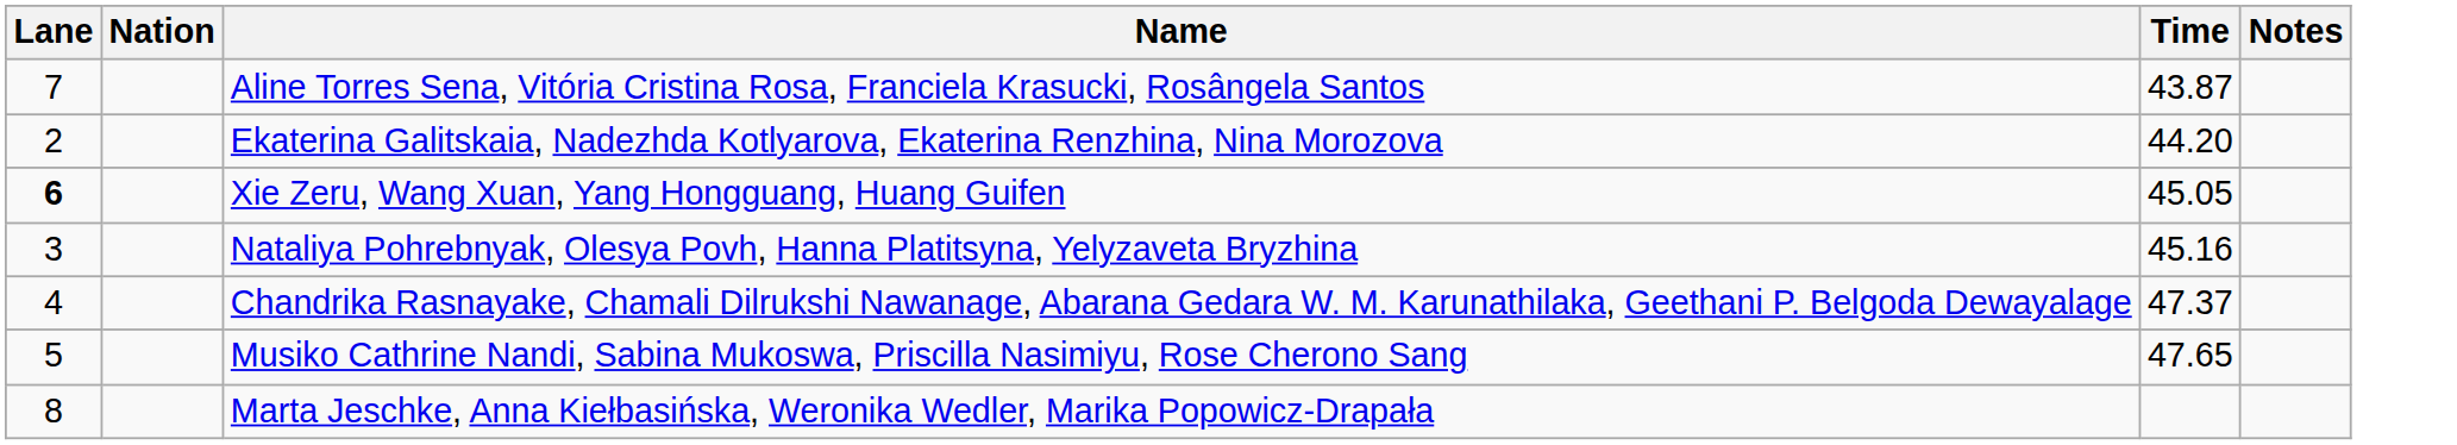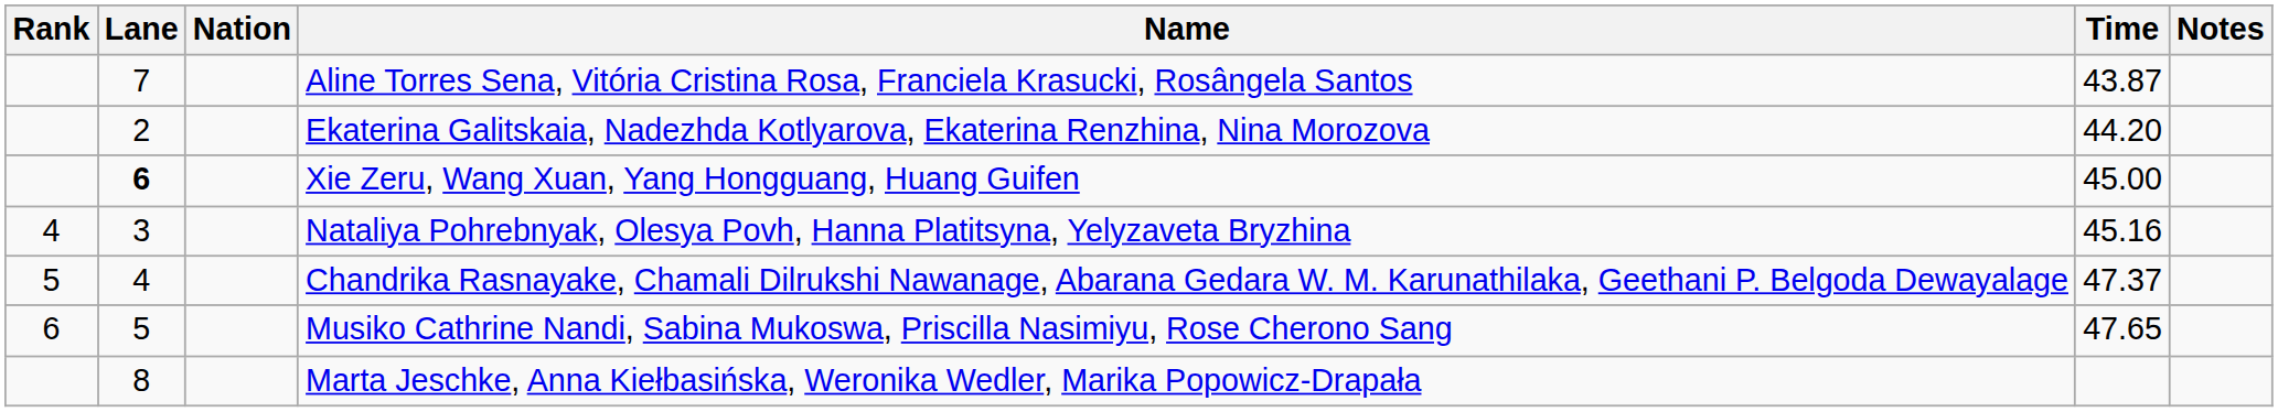+ column: Rank | 4 | 5 | 6
Xie Zeru, Wang Xuan, Yang Hongguang, Huang Guifen | Time: 45.05 -> 45.00
